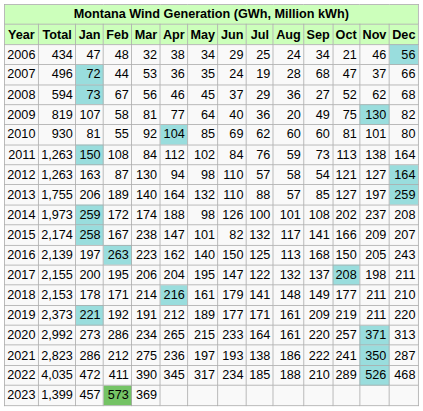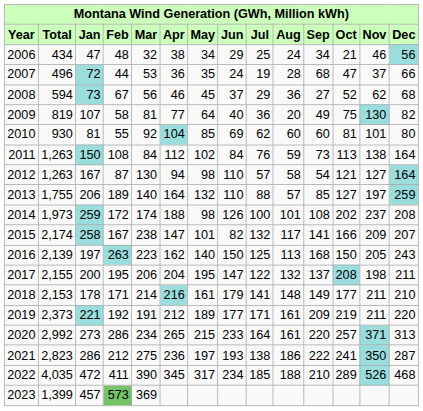2012 | Jan: 163 -> 167
